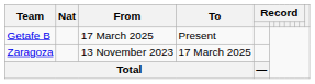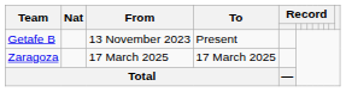Getafe B | From: 17 March 2025 -> 13 November 2023
Zaragoza | From: 13 November 2023 -> 17 March 2025
